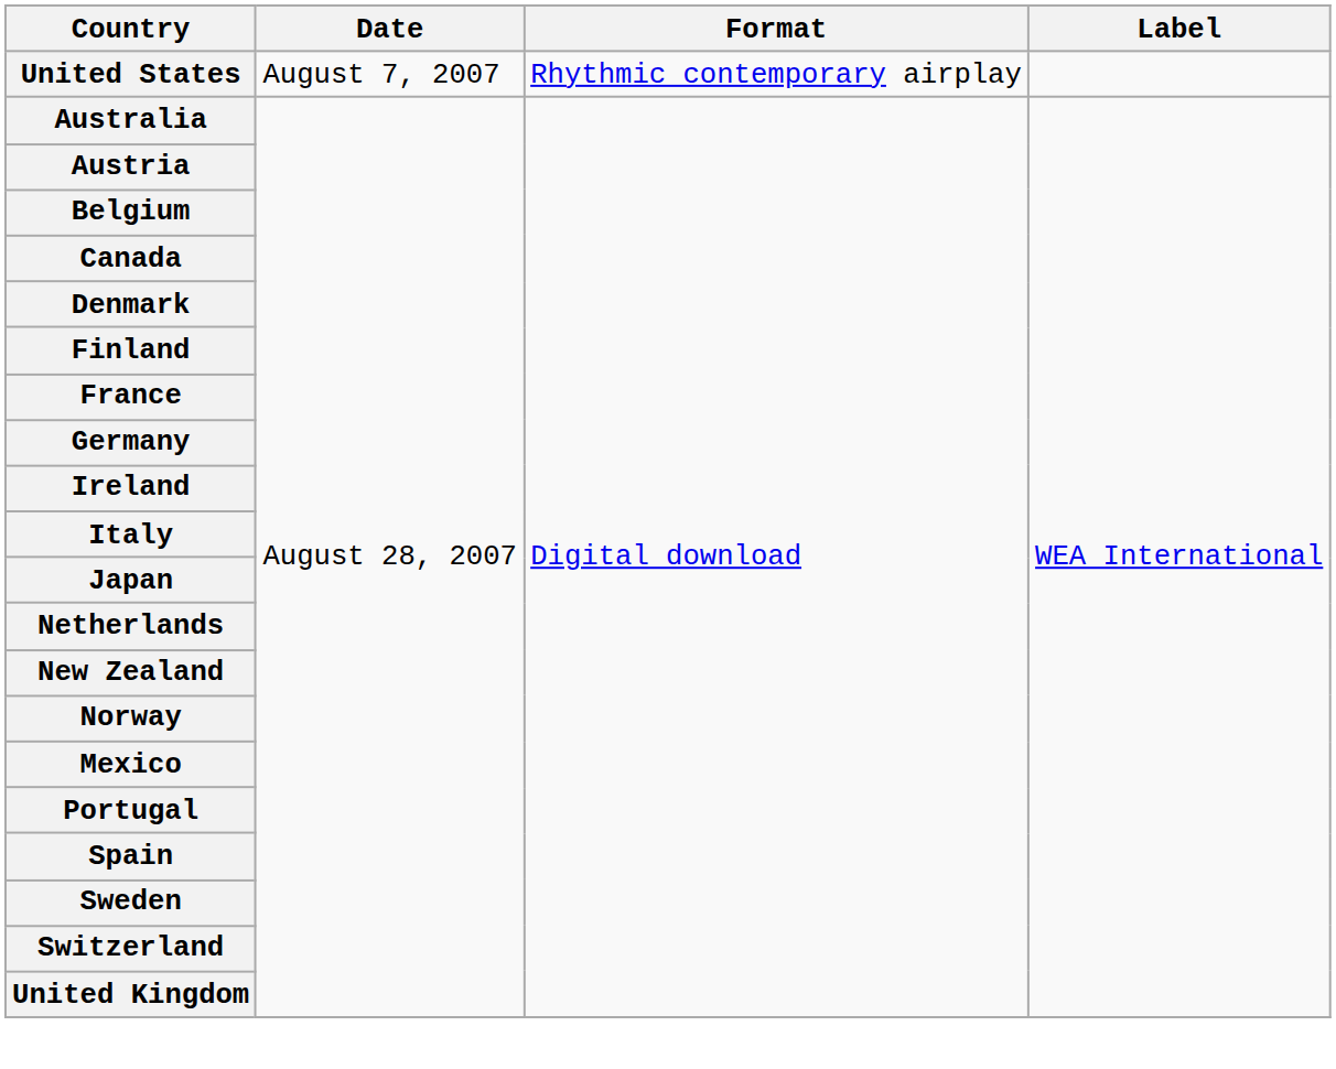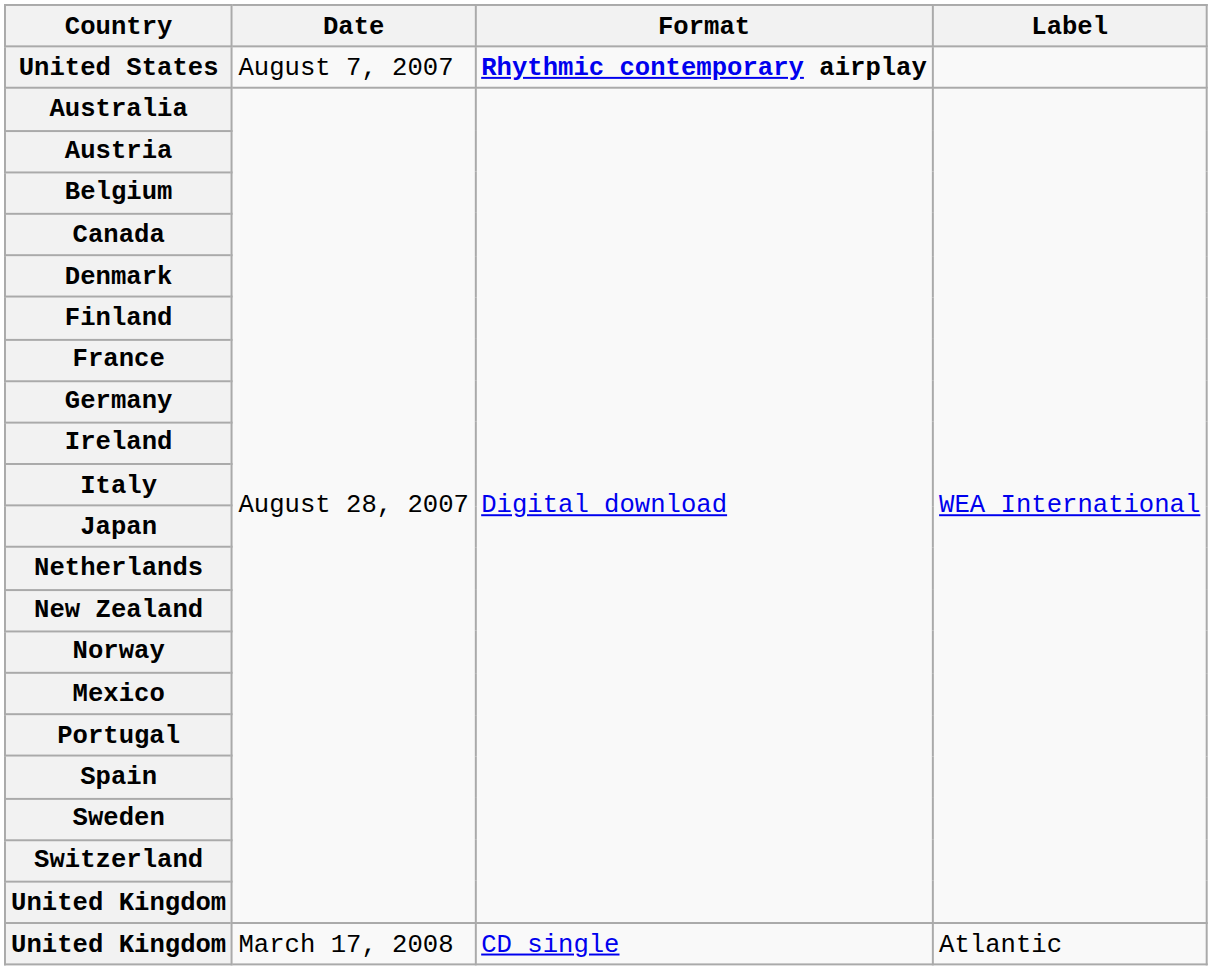United States | Format: normal -> bold
+ row: United Kingdom | March 17, 2008 | CD single | Atlantic
